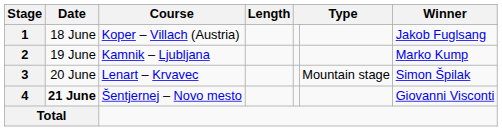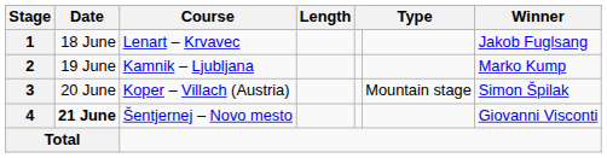1 | Course: Koper – Villach (Austria) -> Lenart – Krvavec
3 | Course: Lenart – Krvavec -> Koper – Villach (Austria)
